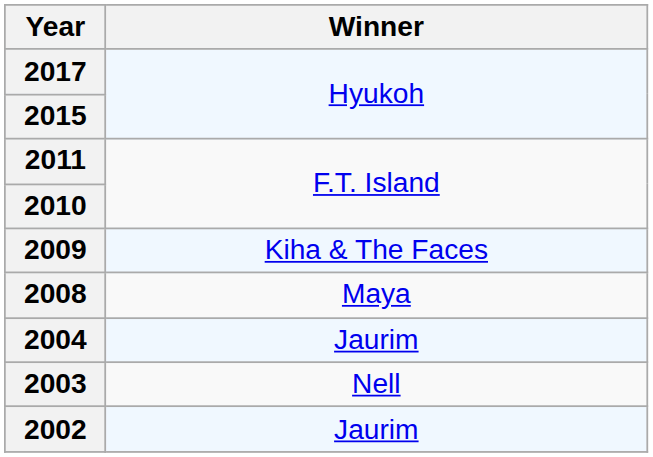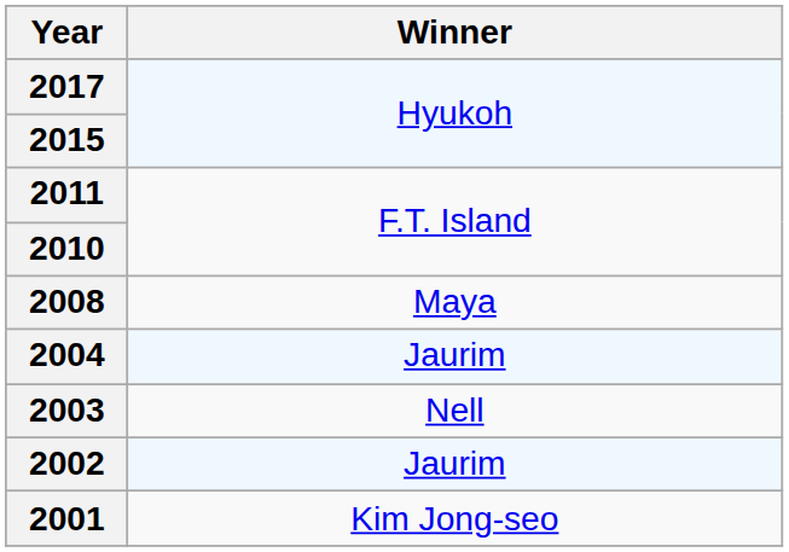- row: 2009 | Kiha & The Faces
+ row: 2001 | Kim Jong-seo
